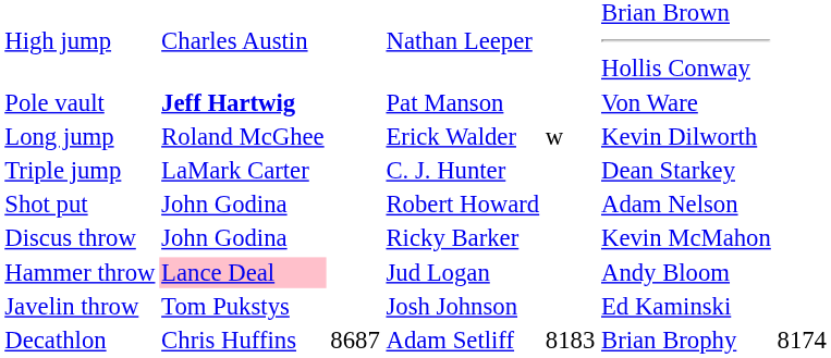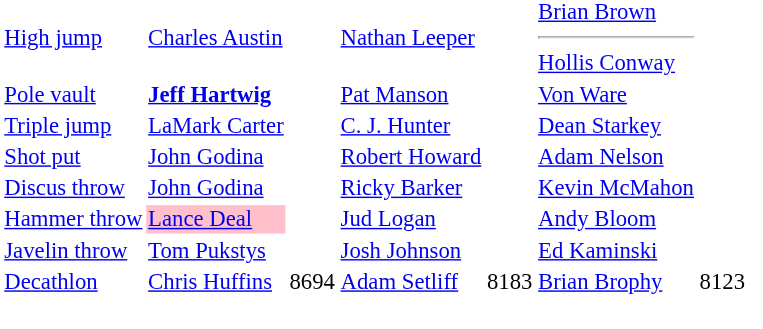- row: Long jump | Roland McGhee | Erick Walder | w | Kevin Dilworth
Decathlon | column 3: 8687 -> 8694
Decathlon | column 7: 8174 -> 8123
